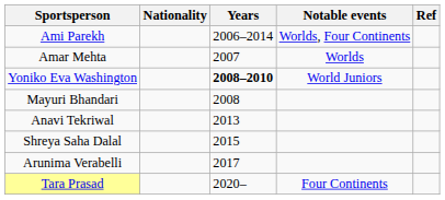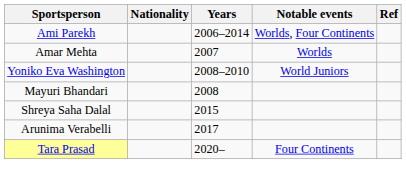Yoniko Eva Washington | Years: bold -> normal
- row: Anavi Tekriwal | 2013
